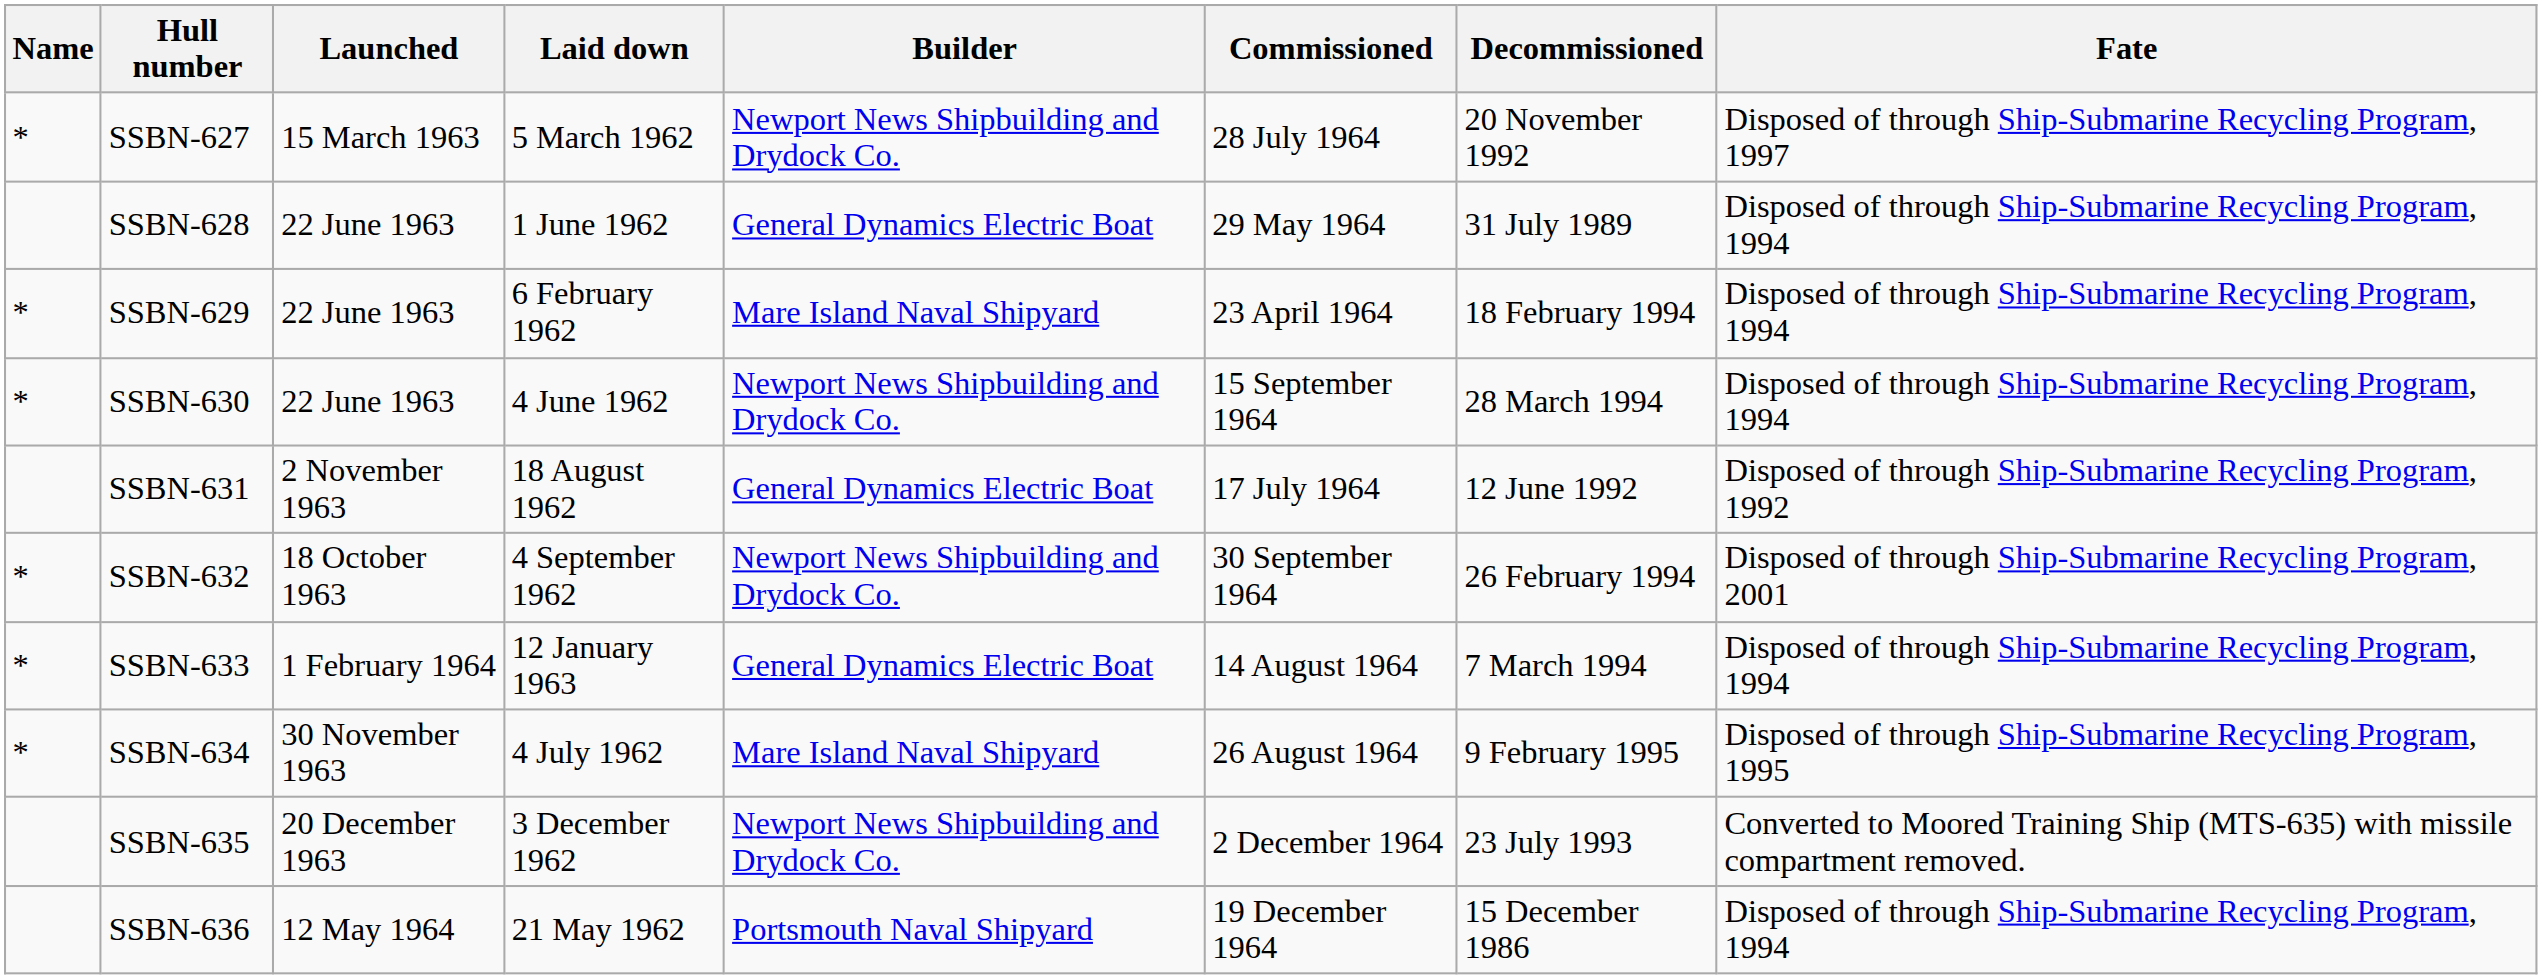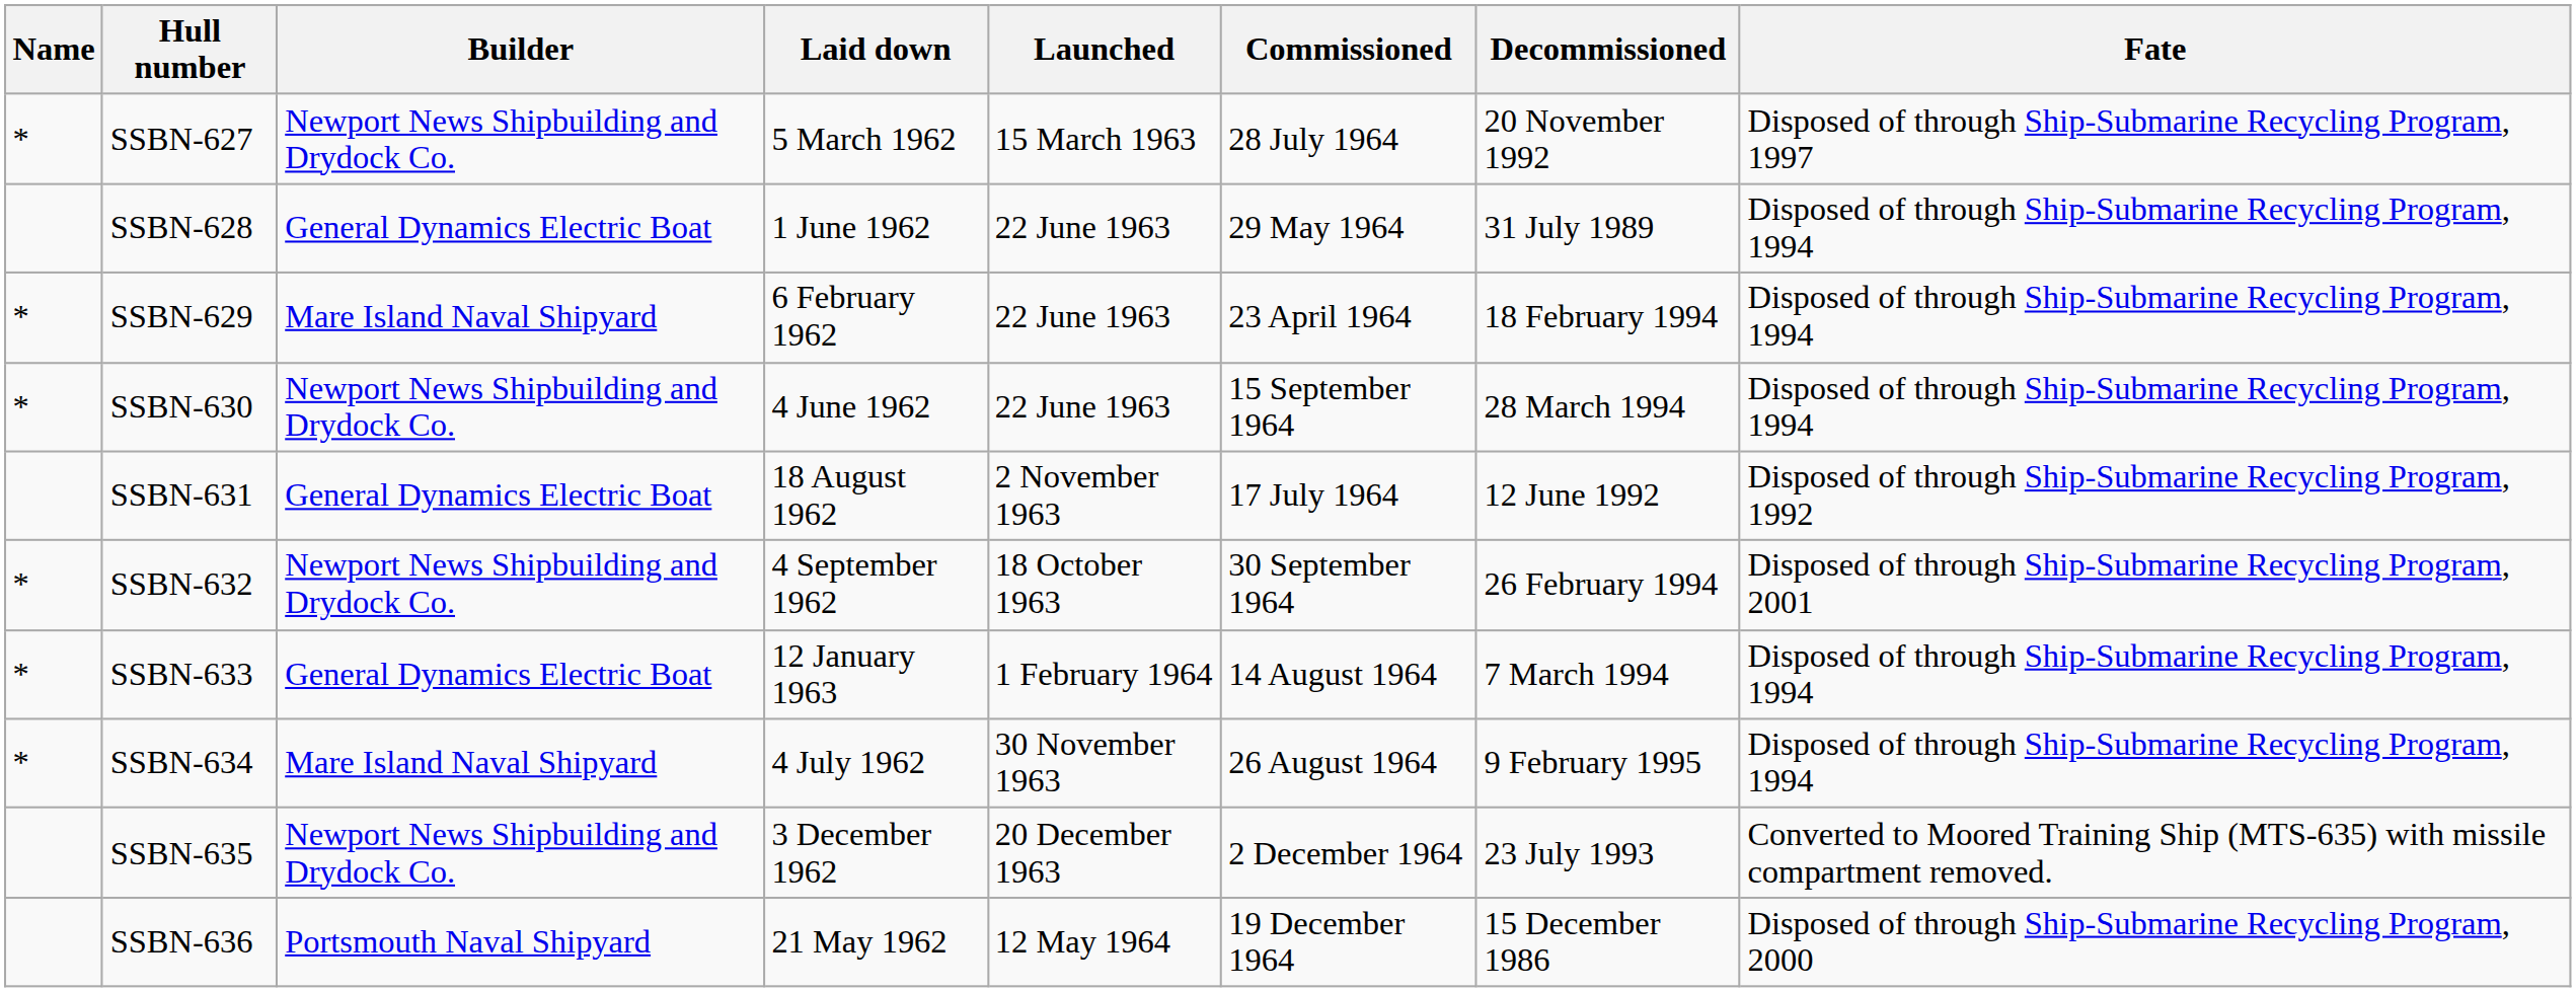columns swapped: Builder <-> Launched
SSBN-634 | Fate: Disposed of through Ship-Submarine Recycling Program, 1995 -> Disposed of through Ship-Submarine Recycling Program, 1994
SSBN-636 | Fate: Disposed of through Ship-Submarine Recycling Program, 1994 -> Disposed of through Ship-Submarine Recycling Program, 2000
